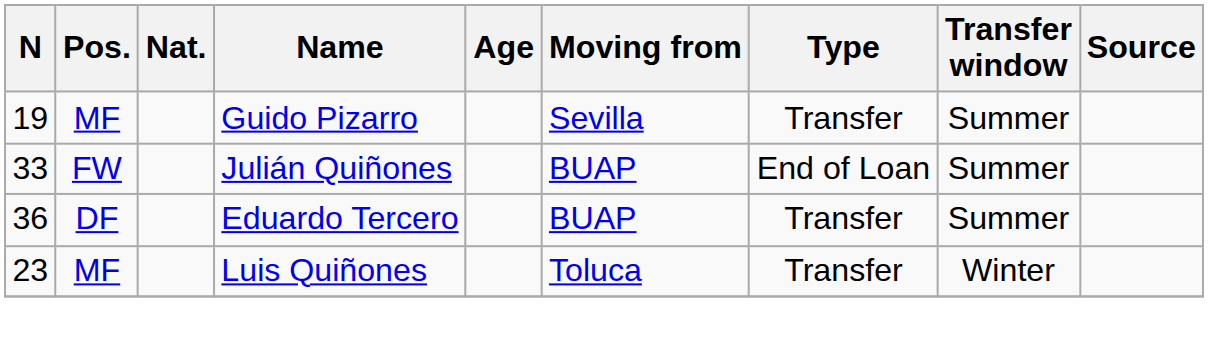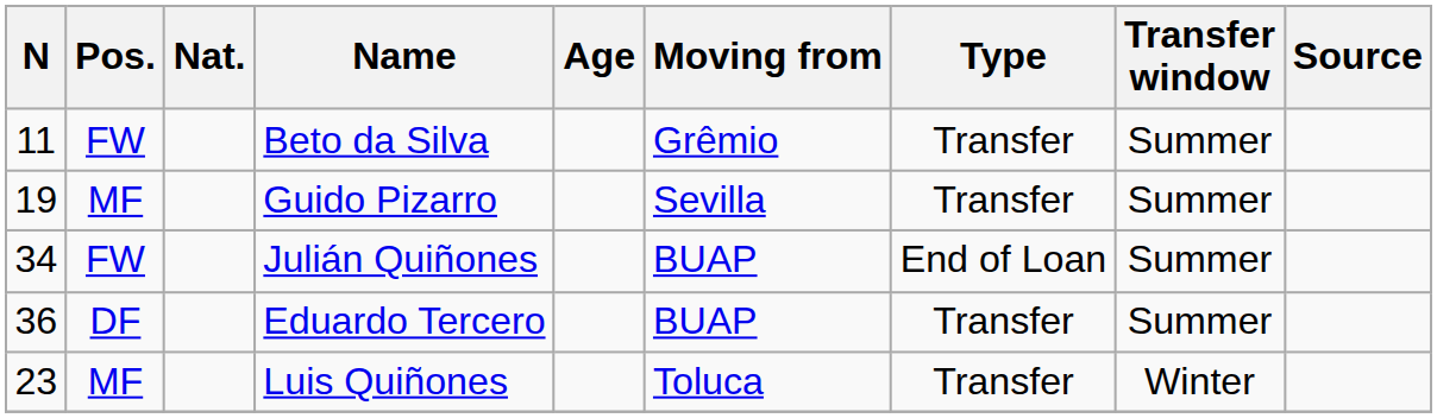+ row: 11 | FW | Beto da Silva | Grêmio | Transfer | Summer
Julián Quiñones | N: 33 -> 34
